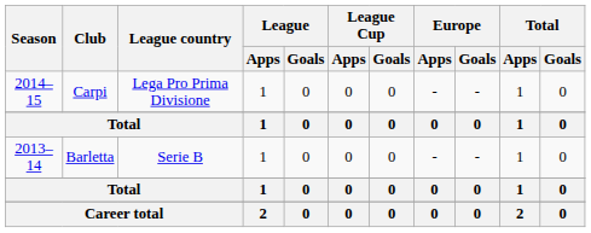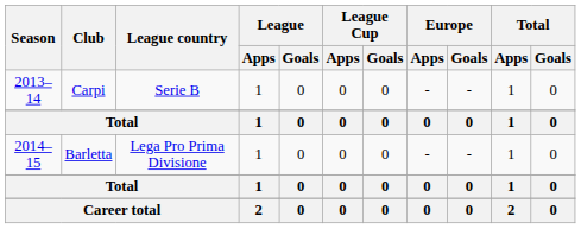Carpi | Season: 2014–15 -> 2013–14
Carpi | League country: Lega Pro Prima Divisione -> Serie B
Barletta | Season: 2013–14 -> 2014–15
Barletta | League country: Serie B -> Lega Pro Prima Divisione
